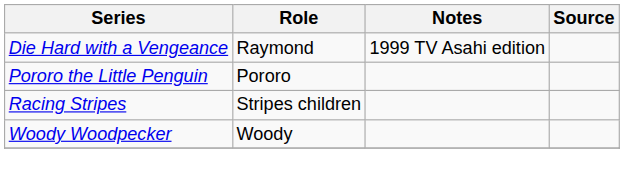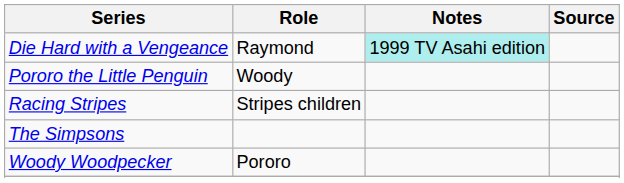Die Hard with a Vengeance | Notes: no background -> paleturquoise background
Pororo the Little Penguin | Role: Pororo -> Woody
+ row: The Simpsons
Woody Woodpecker | Role: Woody -> Pororo
